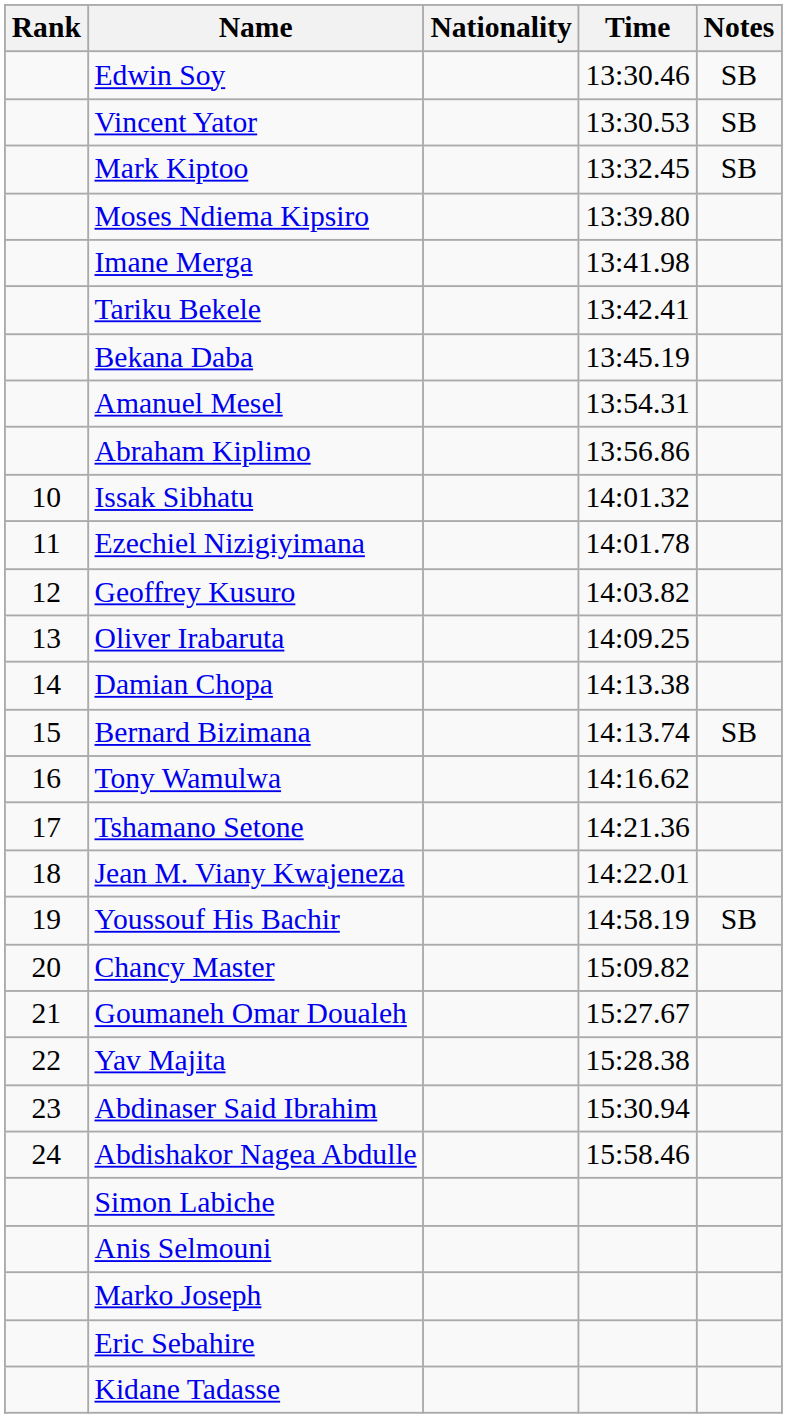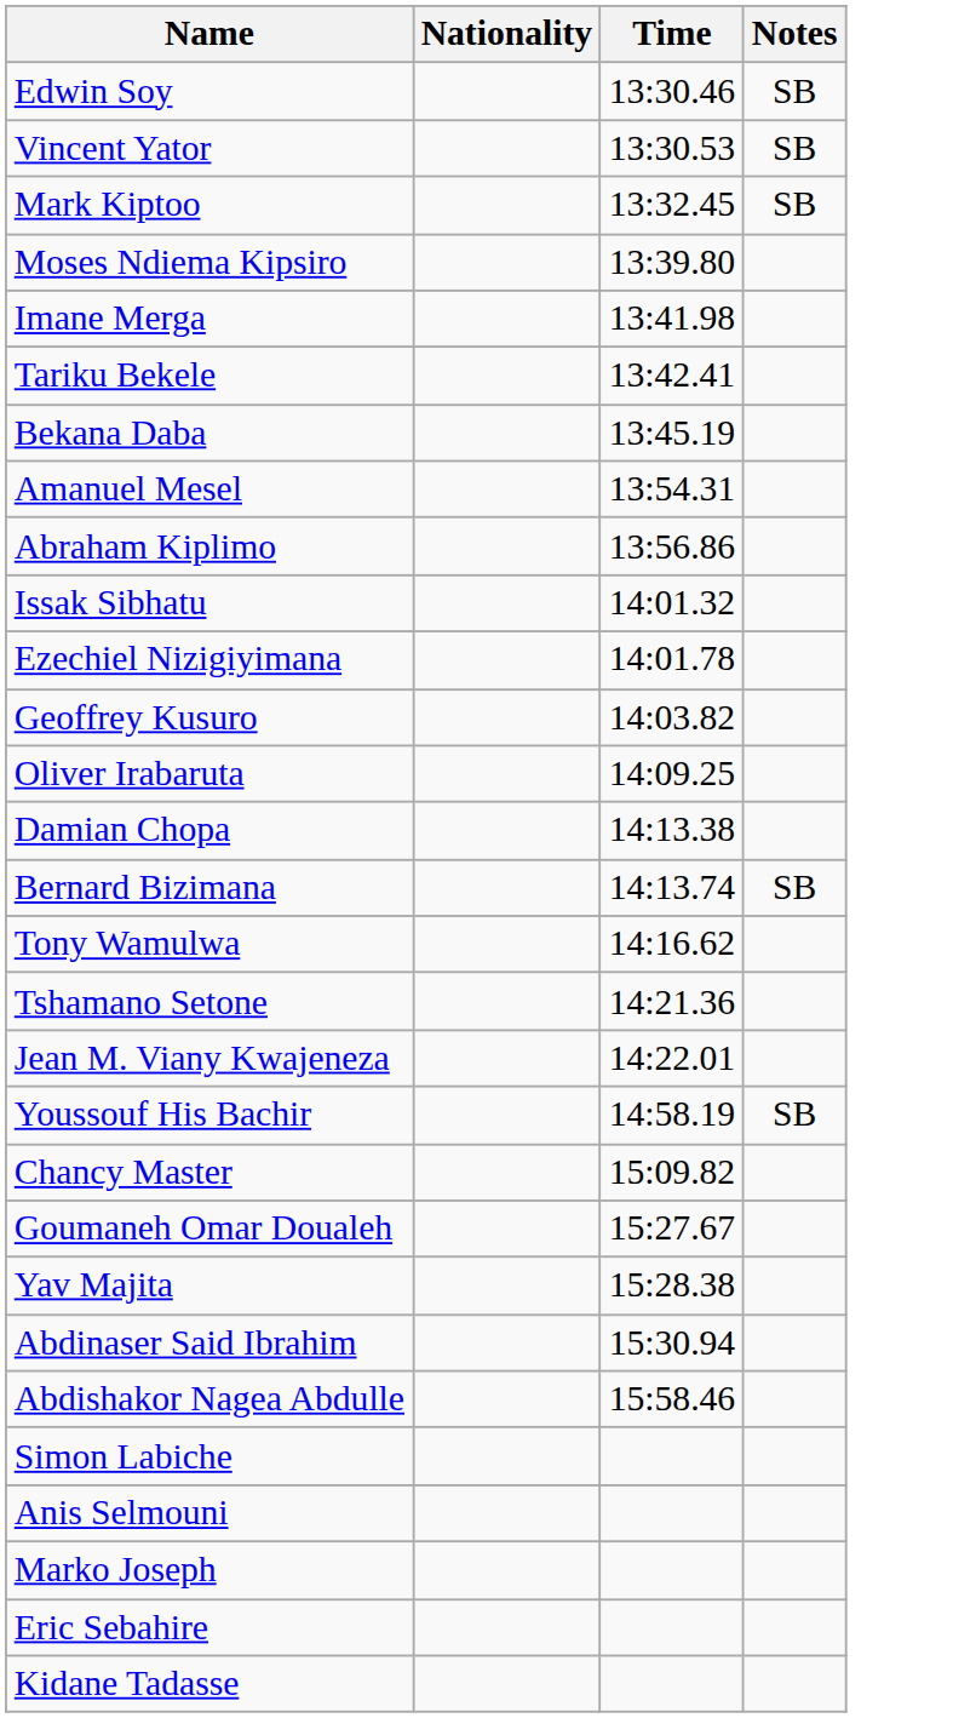- column: Rank | 10 | 11 | 12 | 13 | 14 | 15 | 16 | 17 | 18 | 19 | 20 | 21 | 22 | 23 | 24
